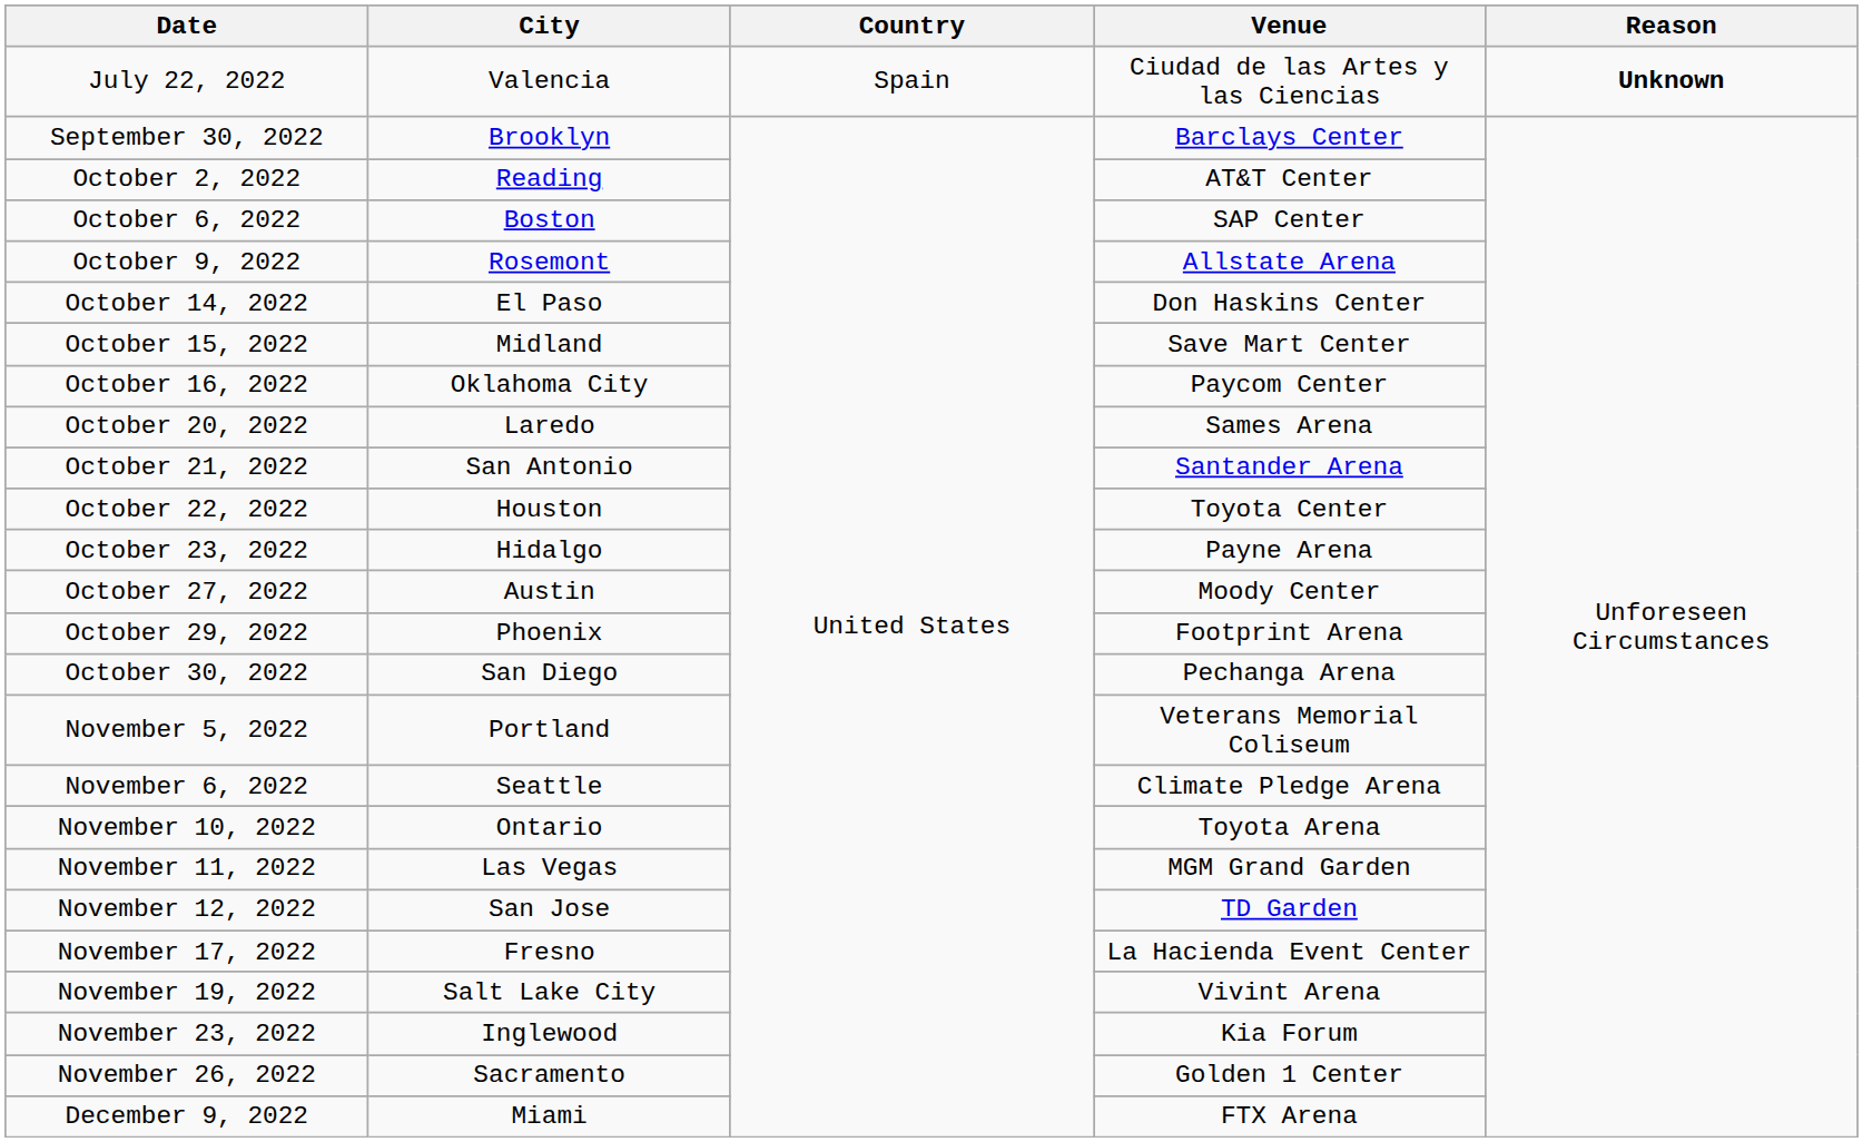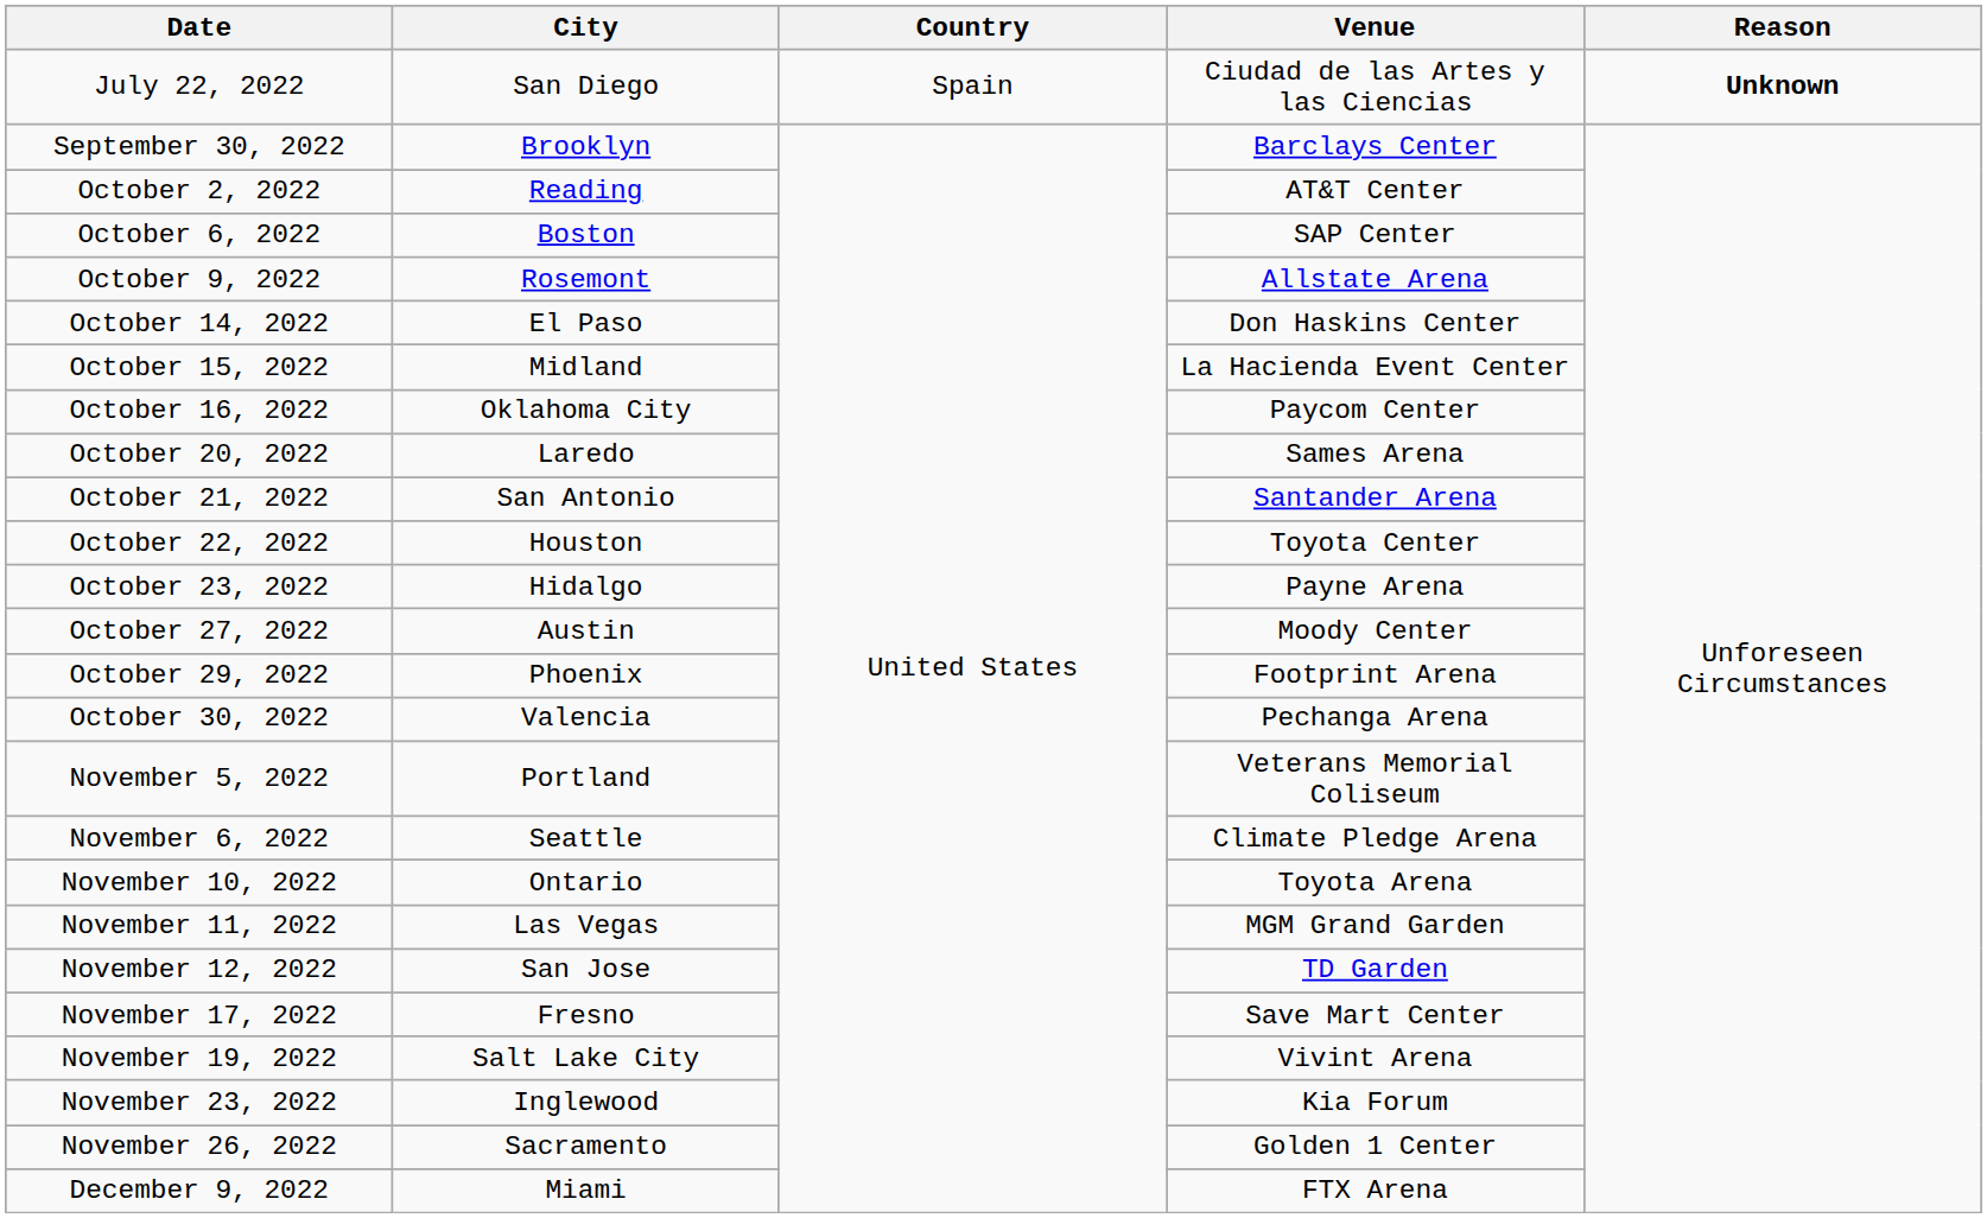July 22, 2022 | City: Valencia -> San Diego
October 15, 2022 | Venue: Save Mart Center -> La Hacienda Event Center
October 30, 2022 | City: San Diego -> Valencia
November 17, 2022 | Venue: La Hacienda Event Center -> Save Mart Center
